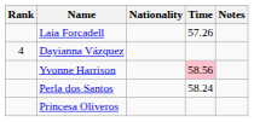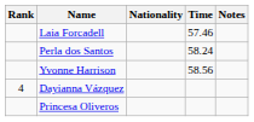Laia Forcadell | Time: 57.26 -> 57.46
rows swapped: Perla dos Santos <-> Dayianna Vázquez
Yvonne Harrison | Time: pink background -> no background
